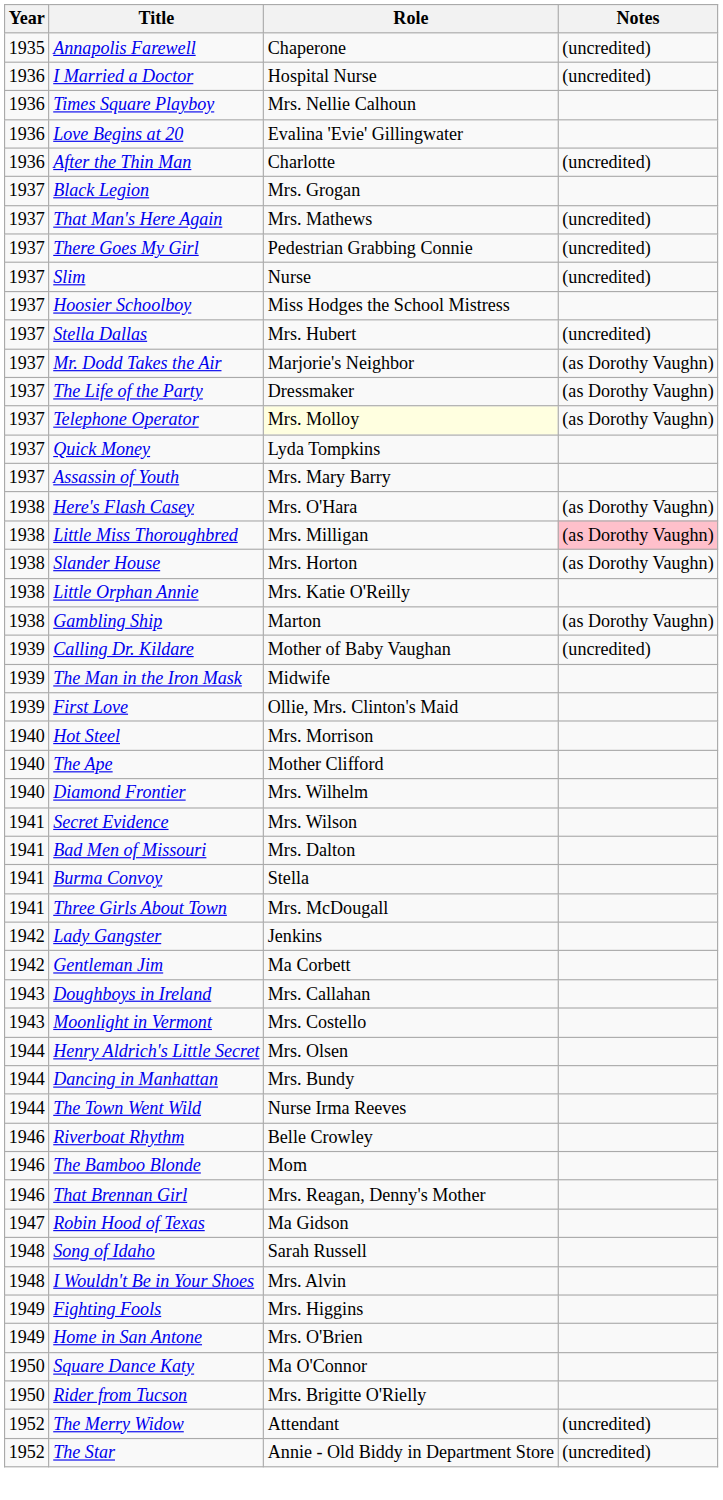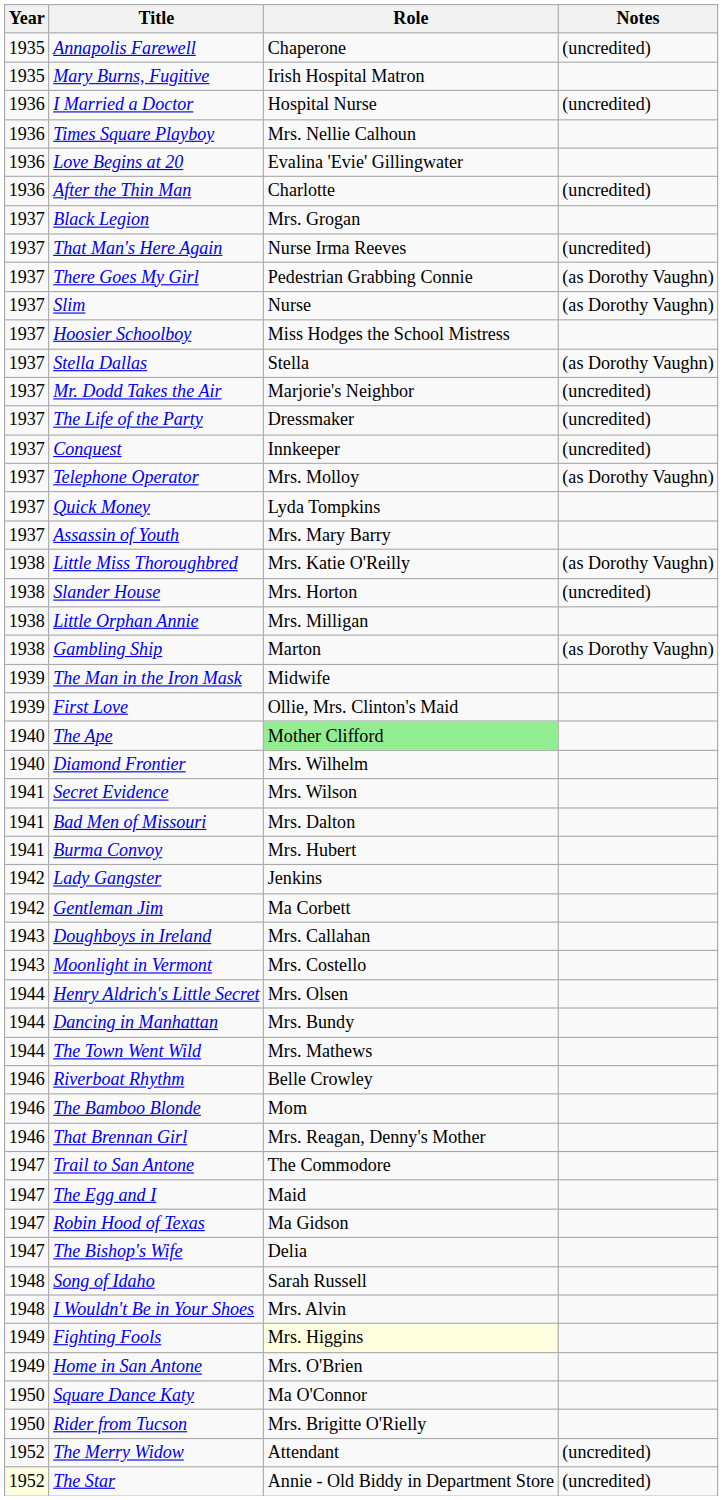+ row: 1935 | Mary Burns, Fugitive | Irish Hospital Matron
That Man's Here Again | Role: Mrs. Mathews -> Nurse Irma Reeves
There Goes My Girl | Notes: (uncredited) -> (as Dorothy Vaughn)
Slim | Notes: (uncredited) -> (as Dorothy Vaughn)
Stella Dallas | Role: Mrs. Hubert -> Stella
Stella Dallas | Notes: (uncredited) -> (as Dorothy Vaughn)
Mr. Dodd Takes the Air | Notes: (as Dorothy Vaughn) -> (uncredited)
The Life of the Party | Notes: (as Dorothy Vaughn) -> (uncredited)
+ row: 1937 | Conquest | Innkeeper | (uncredited)
Telephone Operator | Role: lightyellow background -> no background
- row: 1938 | Here's Flash Casey | Mrs. O'Hara | (as Dorothy Vaughn)
Little Miss Thoroughbred | Role: Mrs. Milligan -> Mrs. Katie O'Reilly
Little Miss Thoroughbred | Notes: pink background -> no background
Slander House | Notes: (as Dorothy Vaughn) -> (uncredited)
Little Orphan Annie | Role: Mrs. Katie O'Reilly -> Mrs. Milligan
- row: 1939 | Calling Dr. Kildare | Mother of Baby Vaughan | (uncredited)
- row: 1940 | Hot Steel | Mrs. Morrison
The Ape | Role: no background -> lightgreen background
Burma Convoy | Role: Stella -> Mrs. Hubert
- row: 1941 | Three Girls About Town | Mrs. McDougall
The Town Went Wild | Role: Nurse Irma Reeves -> Mrs. Mathews
+ row: 1947 | Trail to San Antone | The Commodore
+ row: 1947 | The Egg and I | Maid
+ row: 1947 | The Bishop's Wife | Delia
Fighting Fools | Role: no background -> lightyellow background
The Star | Year: no background -> lightyellow background
